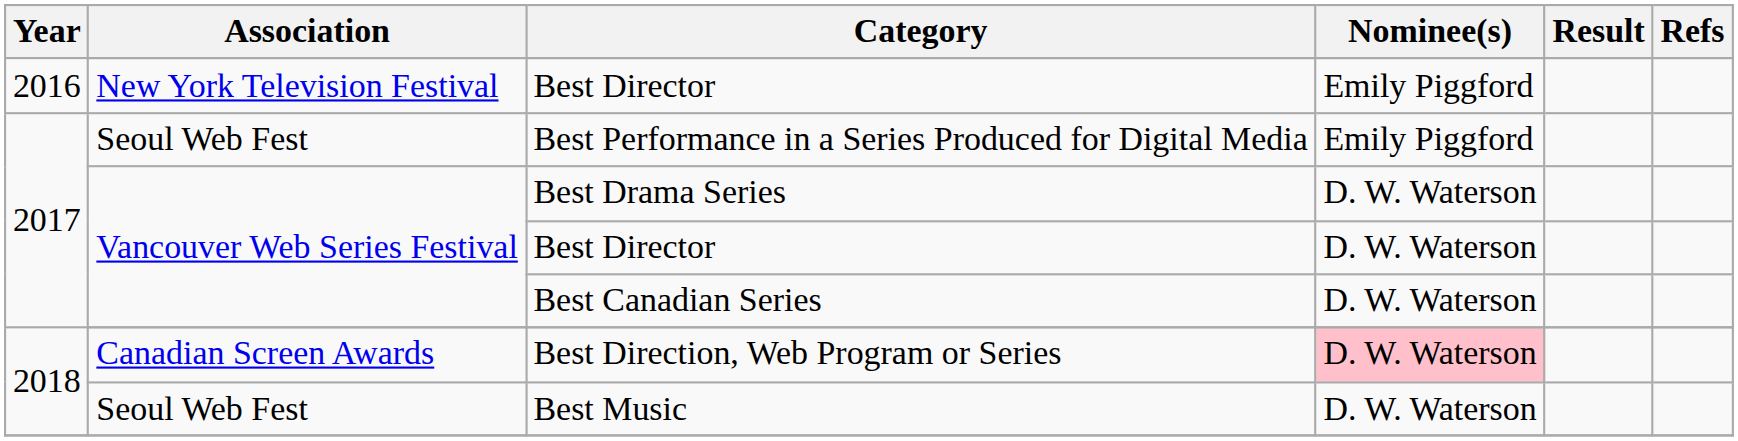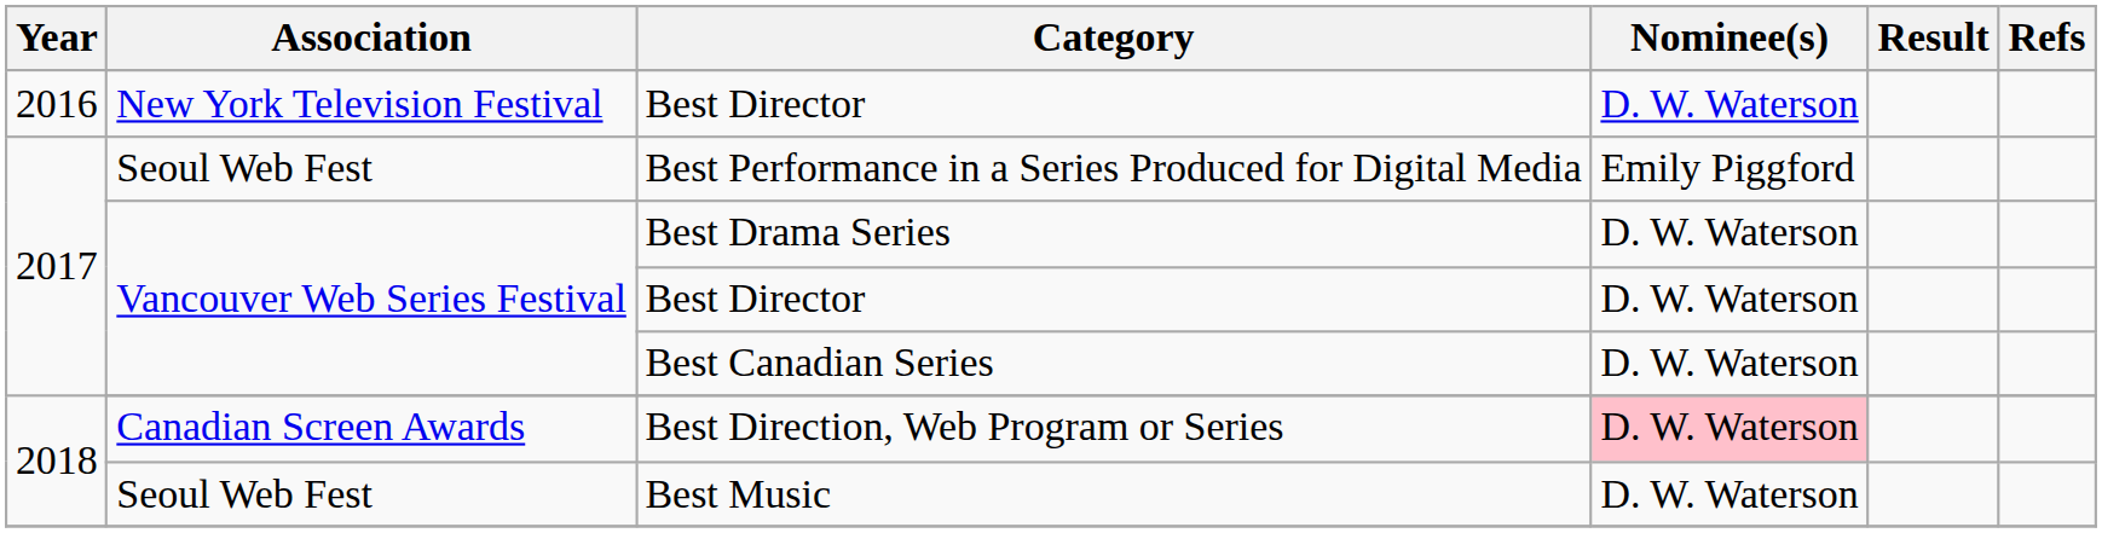2016 / Best Director | Nominee(s): Emily Piggford -> D. W. Waterson
